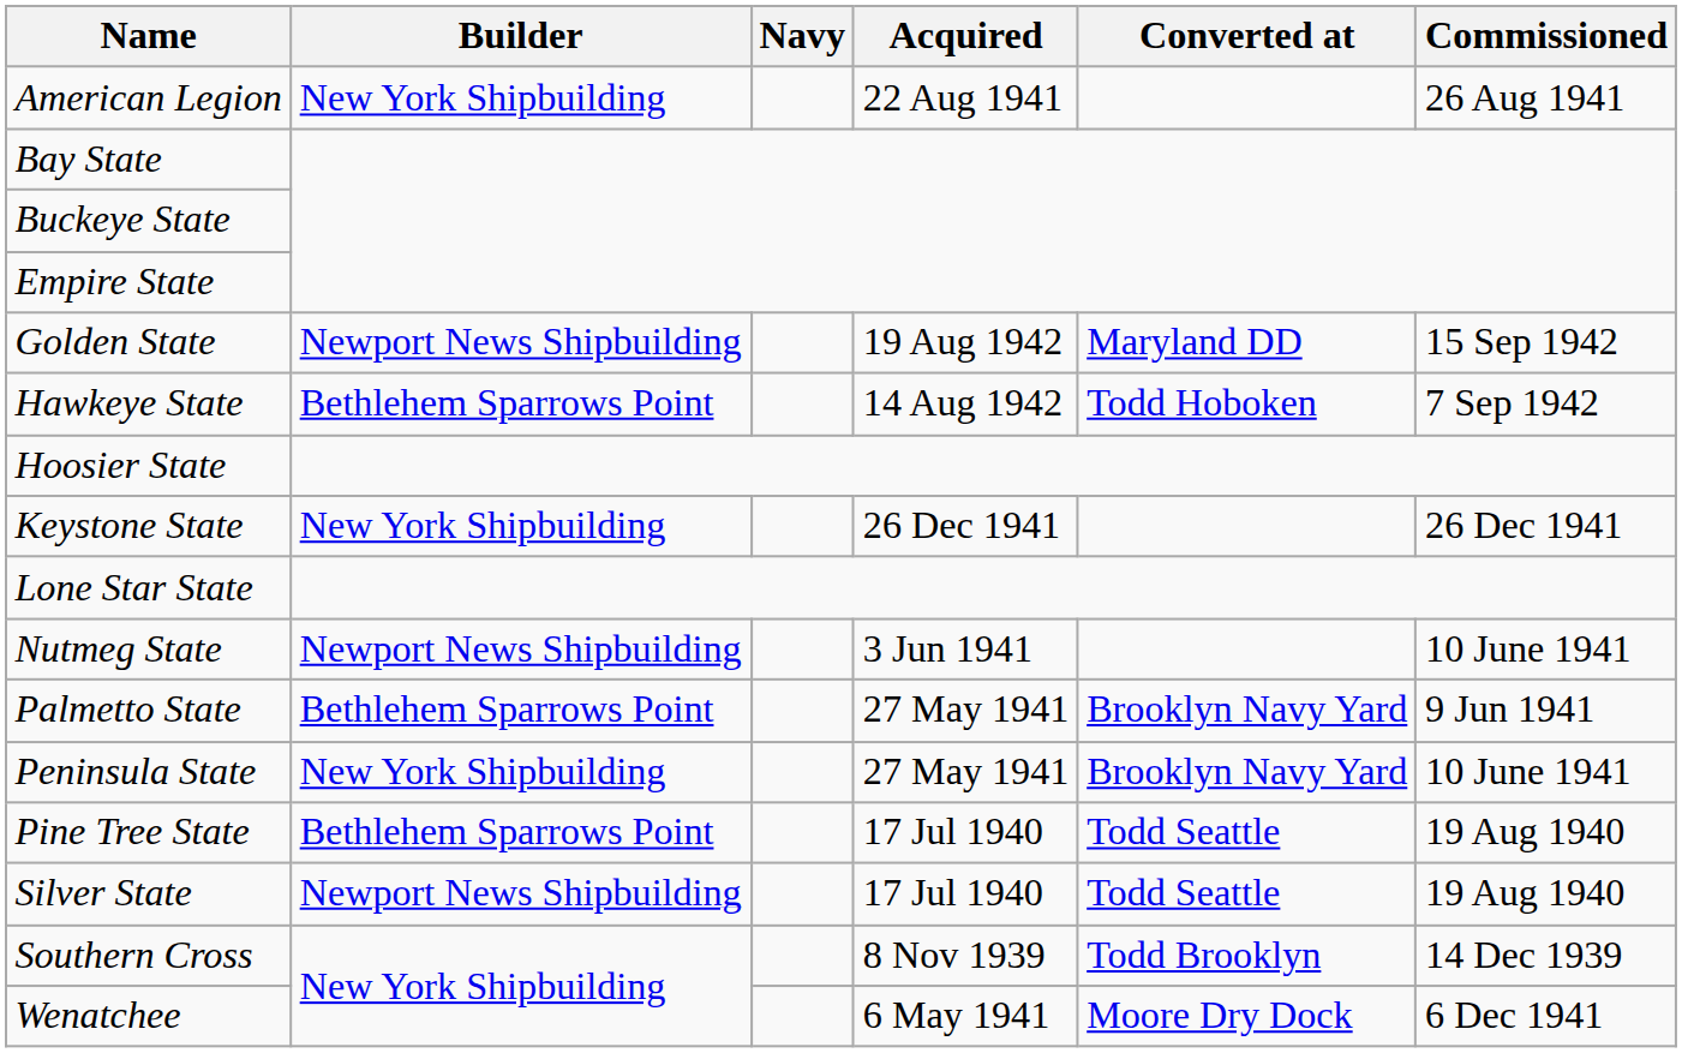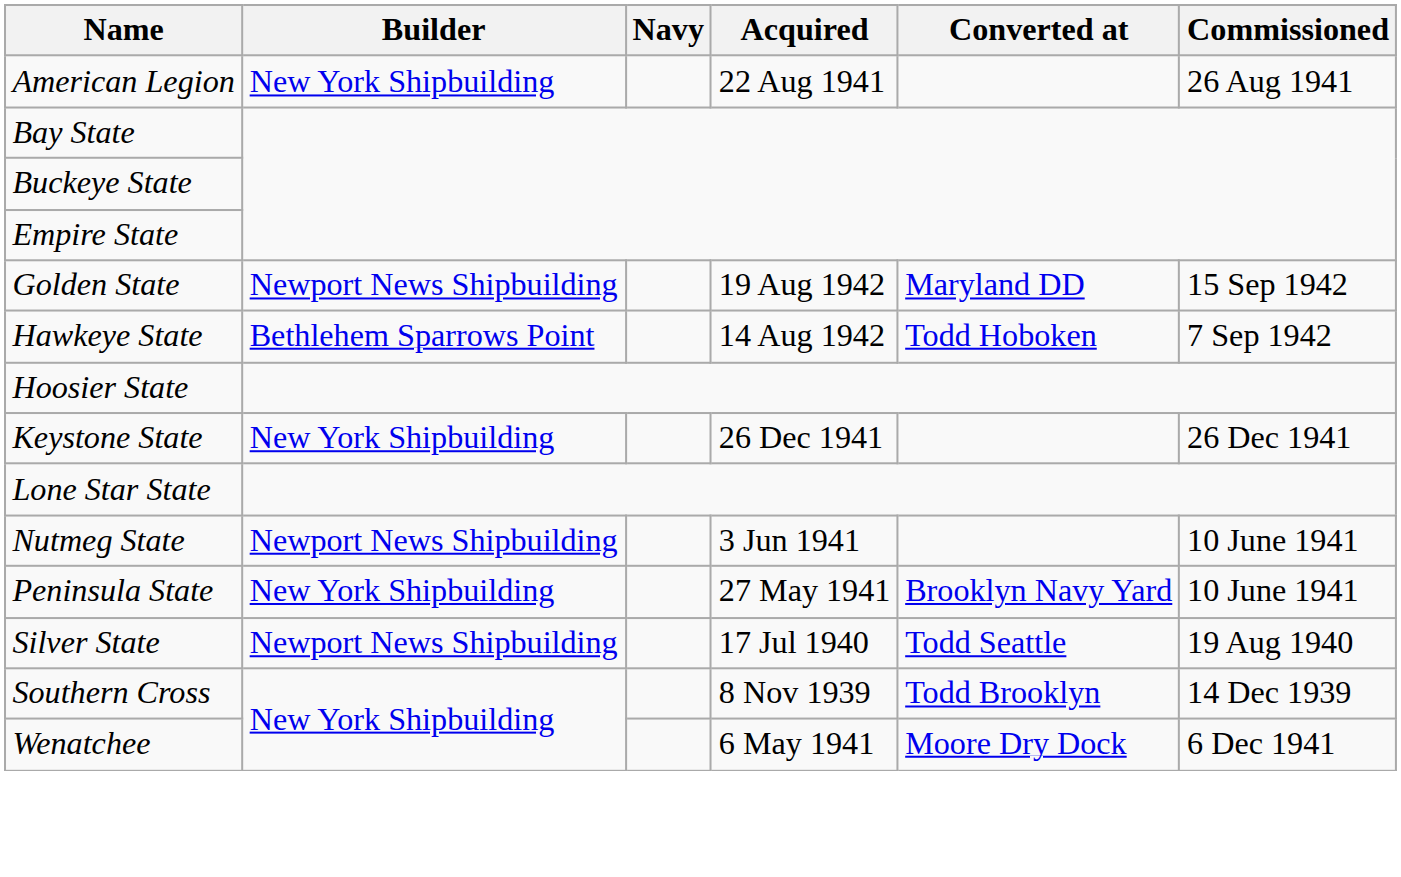- row: Palmetto State | Bethlehem Sparrows Point | 27 May 1941 | Brooklyn Navy Yard | 9 Jun 1941
- row: Pine Tree State | Bethlehem Sparrows Point | 17 Jul 1940 | Todd Seattle | 19 Aug 1940
